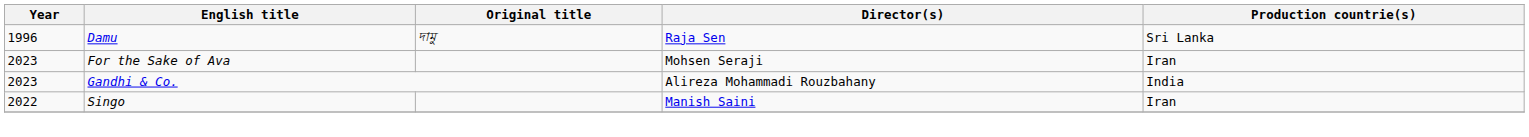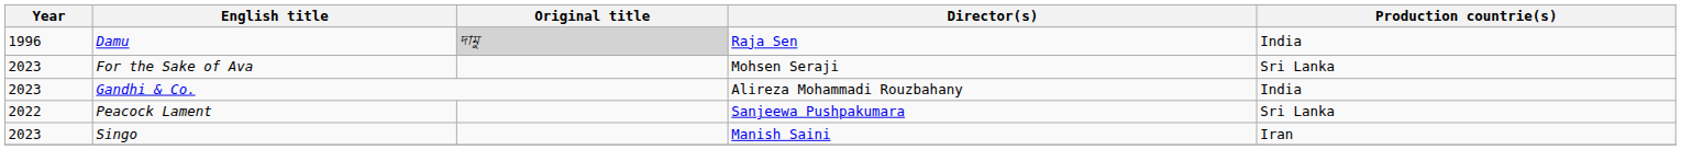Damu | Original title: no background -> lightgrey background
Damu | Production countrie(s): Sri Lanka -> India
For the Sake of Ava | Production countrie(s): Iran -> Sri Lanka
+ row: 2022 | Peacock Lament | Sanjeewa Pushpakumara | Sri Lanka
Singo | Year: 2022 -> 2023
